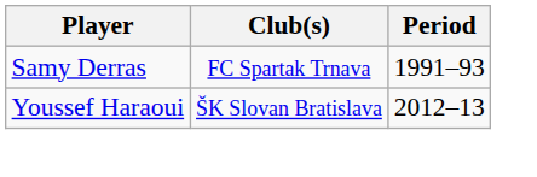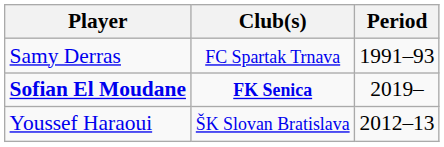+ row: Sofian El Moudane | FK Senica | 2019–
